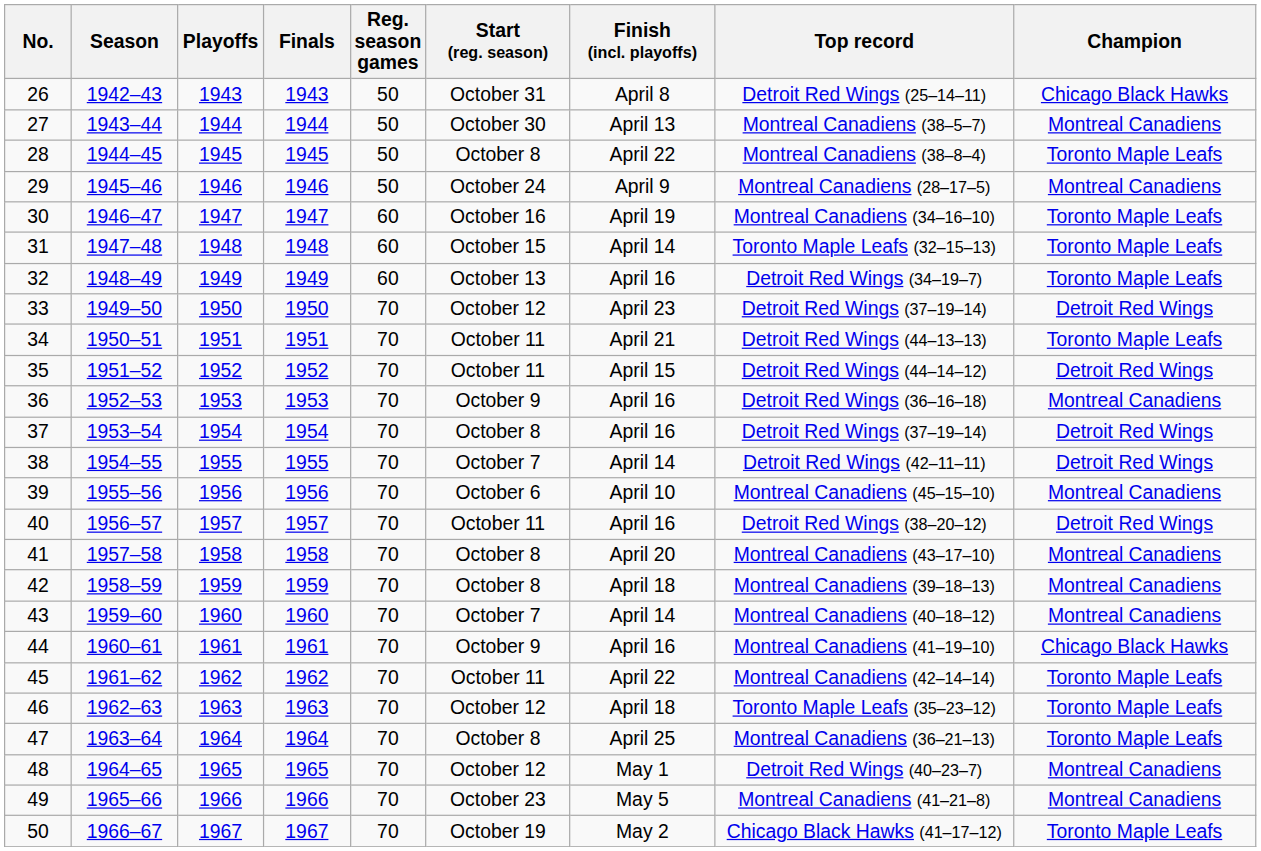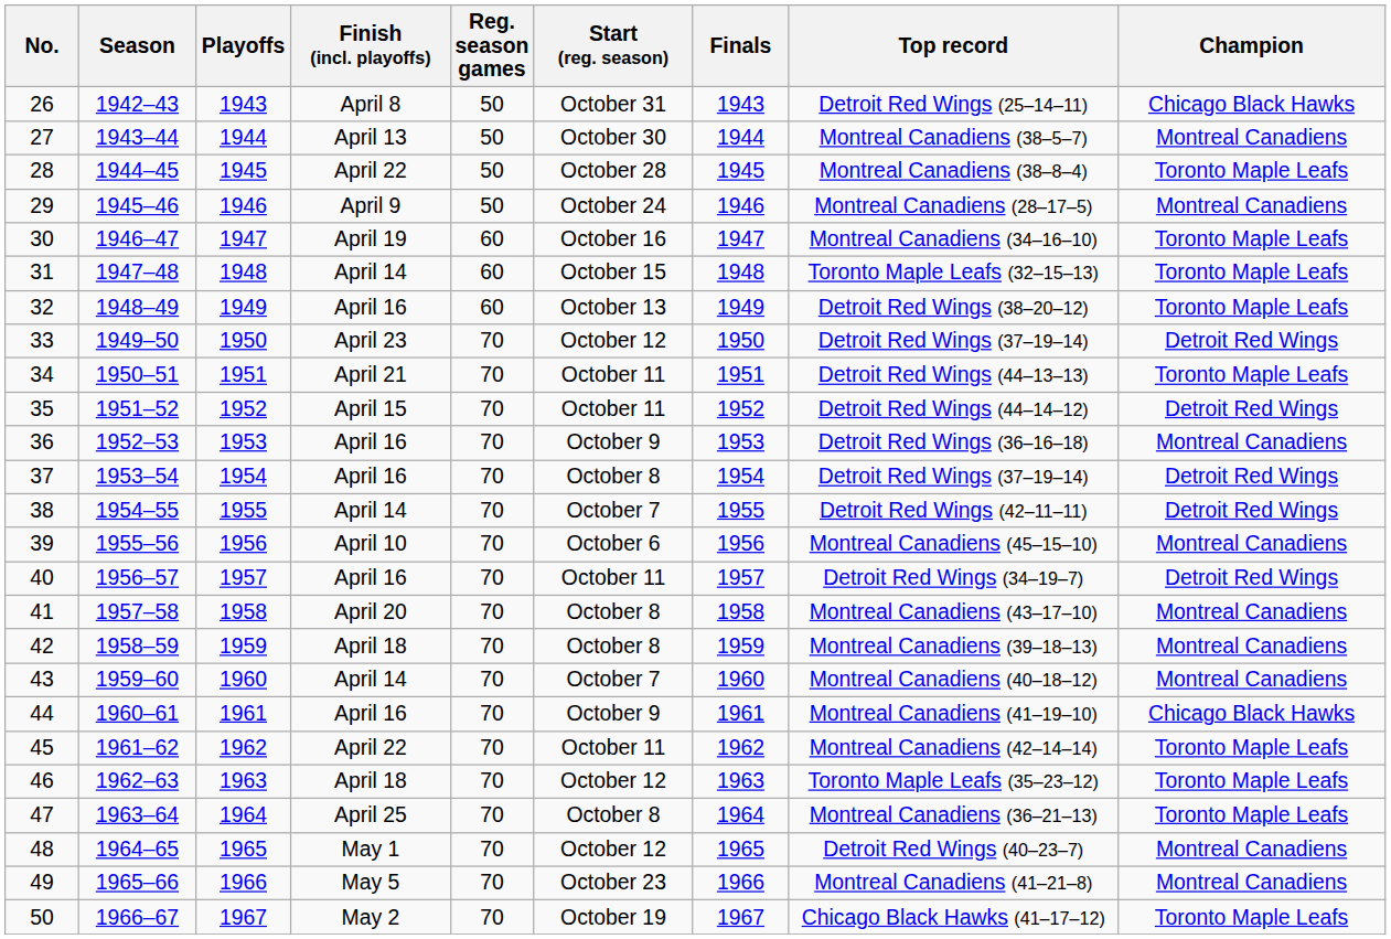columns swapped: Finals <-> Finish (incl. playoffs)
28 | Start (reg. season): October 8 -> October 28
32 | Top record: Detroit Red Wings (34–19–7) -> Detroit Red Wings (38–20–12)
40 | Top record: Detroit Red Wings (38–20–12) -> Detroit Red Wings (34–19–7)
